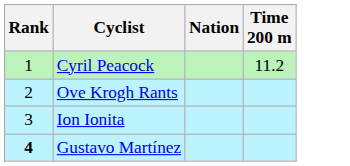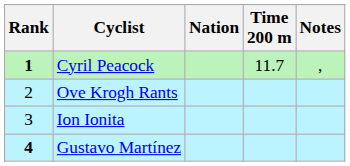+ column: Notes | ,
Cyril Peacock | Rank: normal -> bold
Cyril Peacock | Time 200 m: 11.2 -> 11.7
